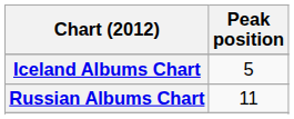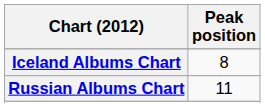Iceland Albums Chart | Peak position: 5 -> 8
